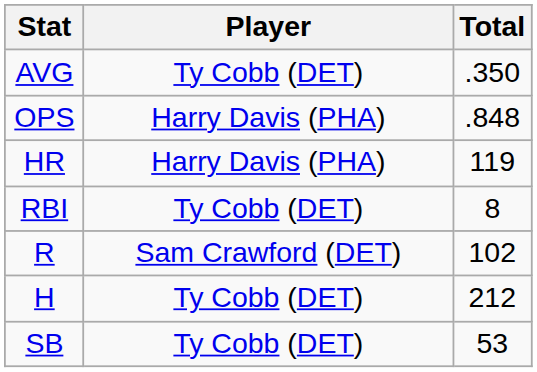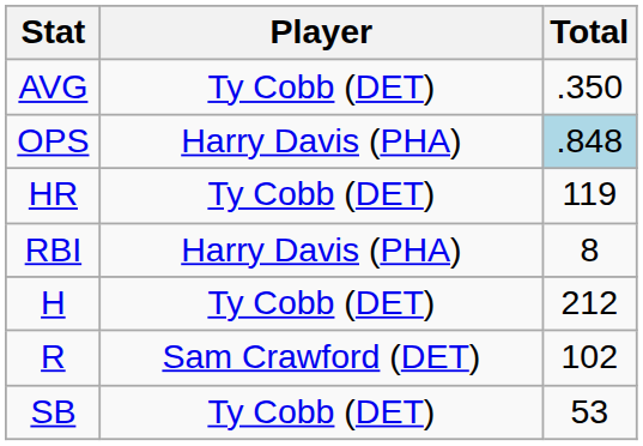OPS | Total: no background -> lightblue background
HR | Player: Harry Davis (PHA) -> Ty Cobb (DET)
RBI | Player: Ty Cobb (DET) -> Harry Davis (PHA)
rows swapped: R <-> H
